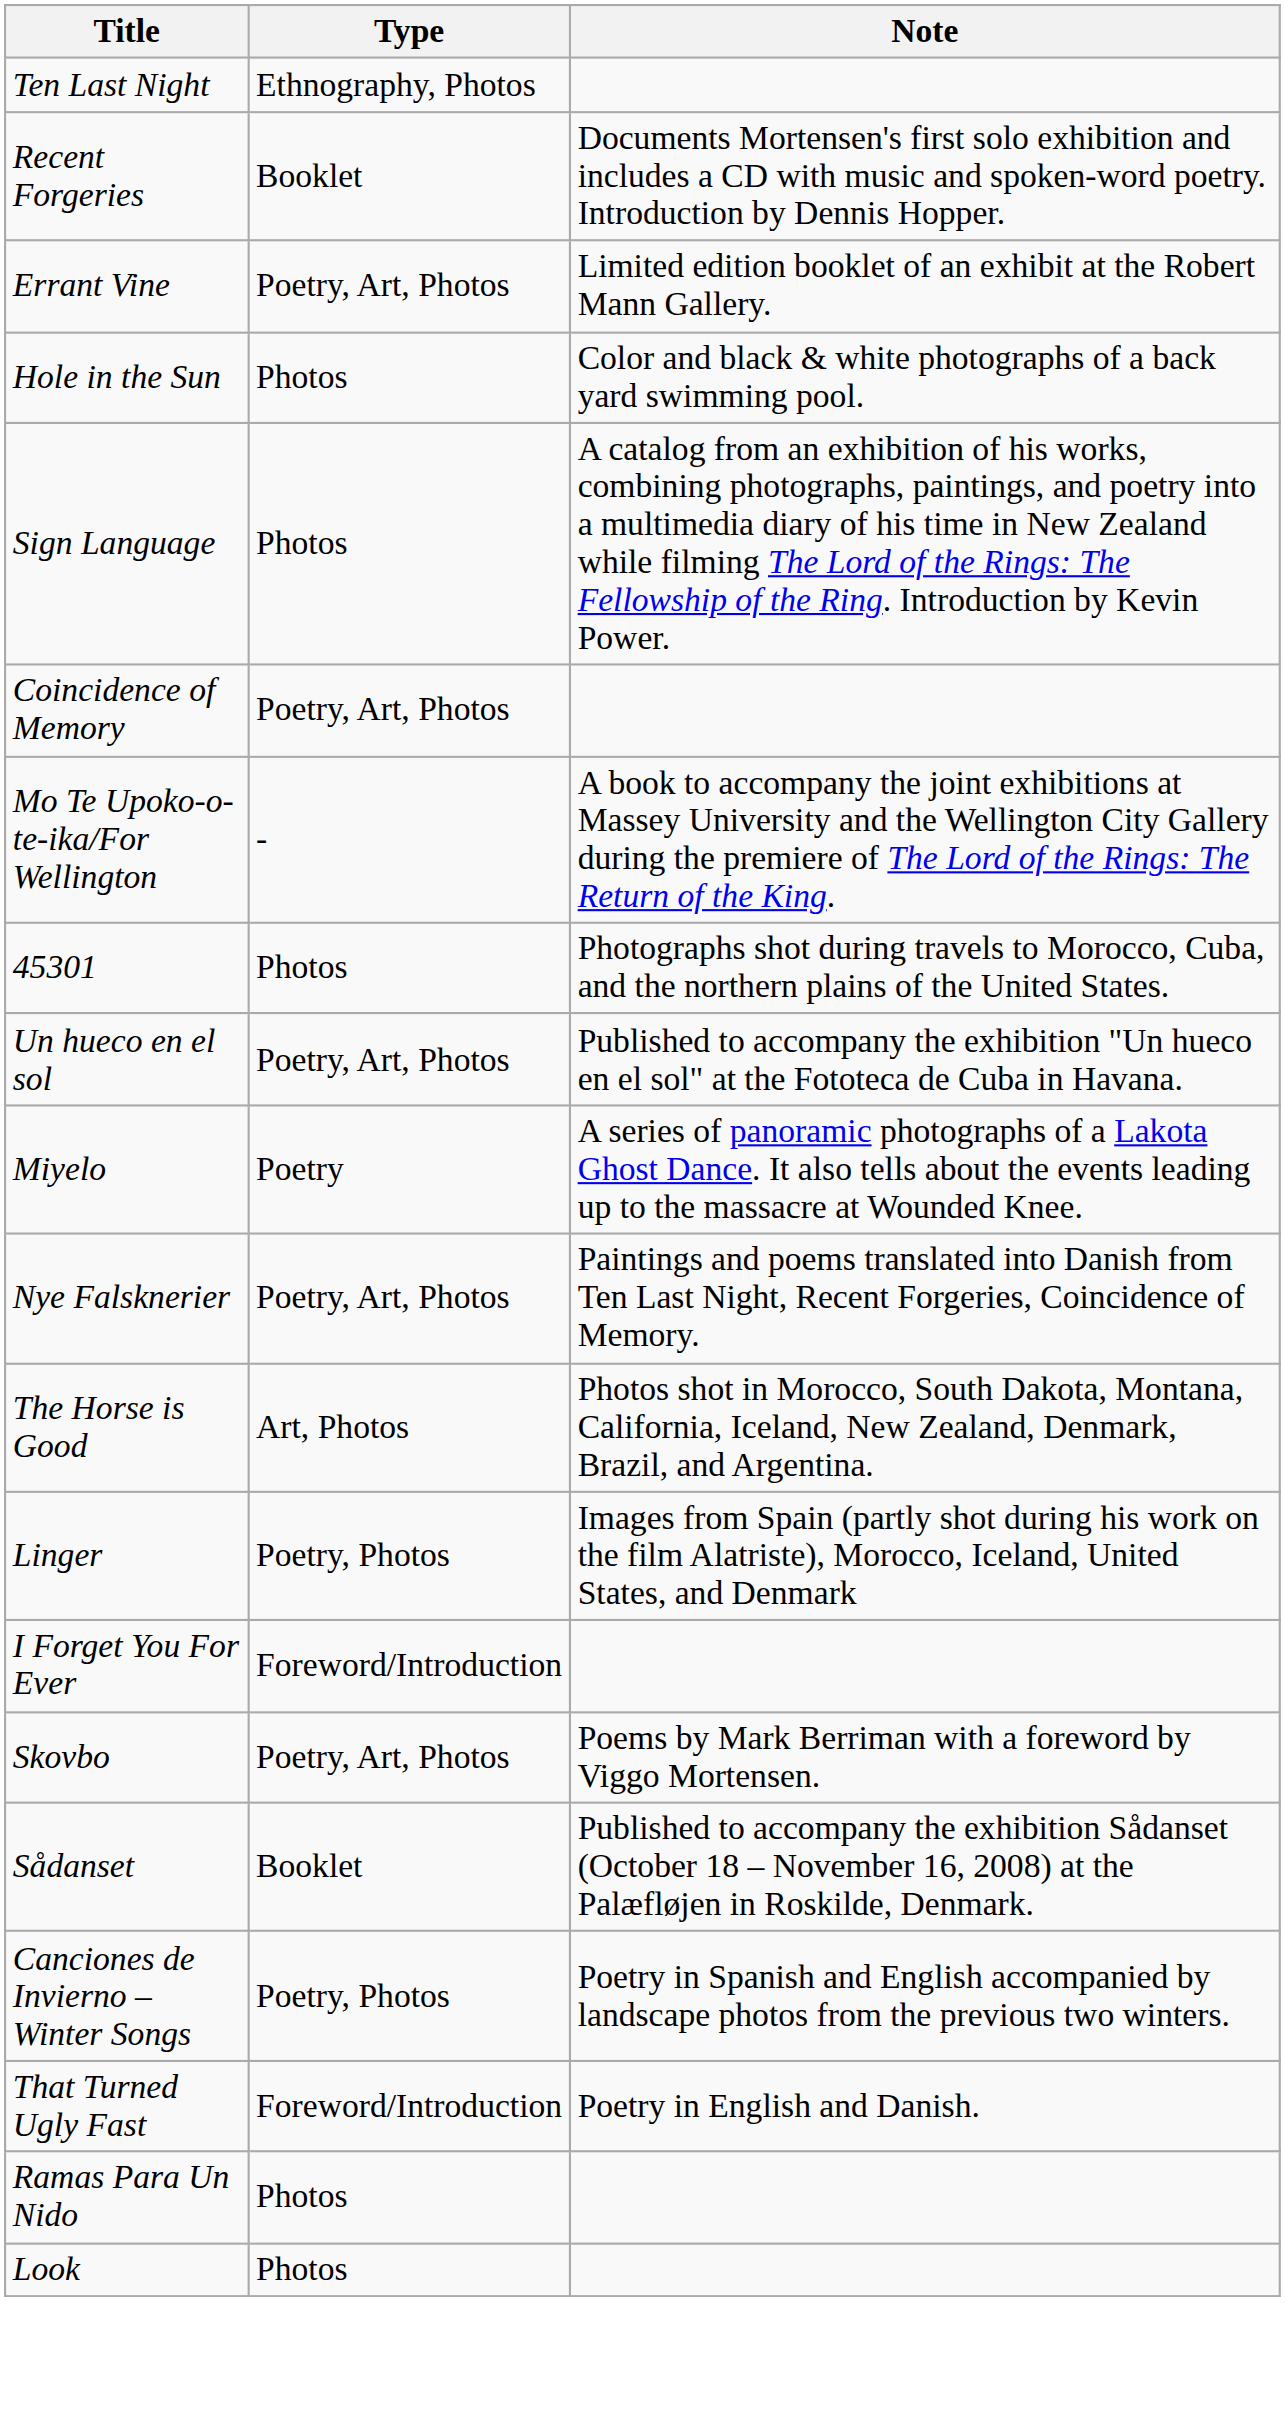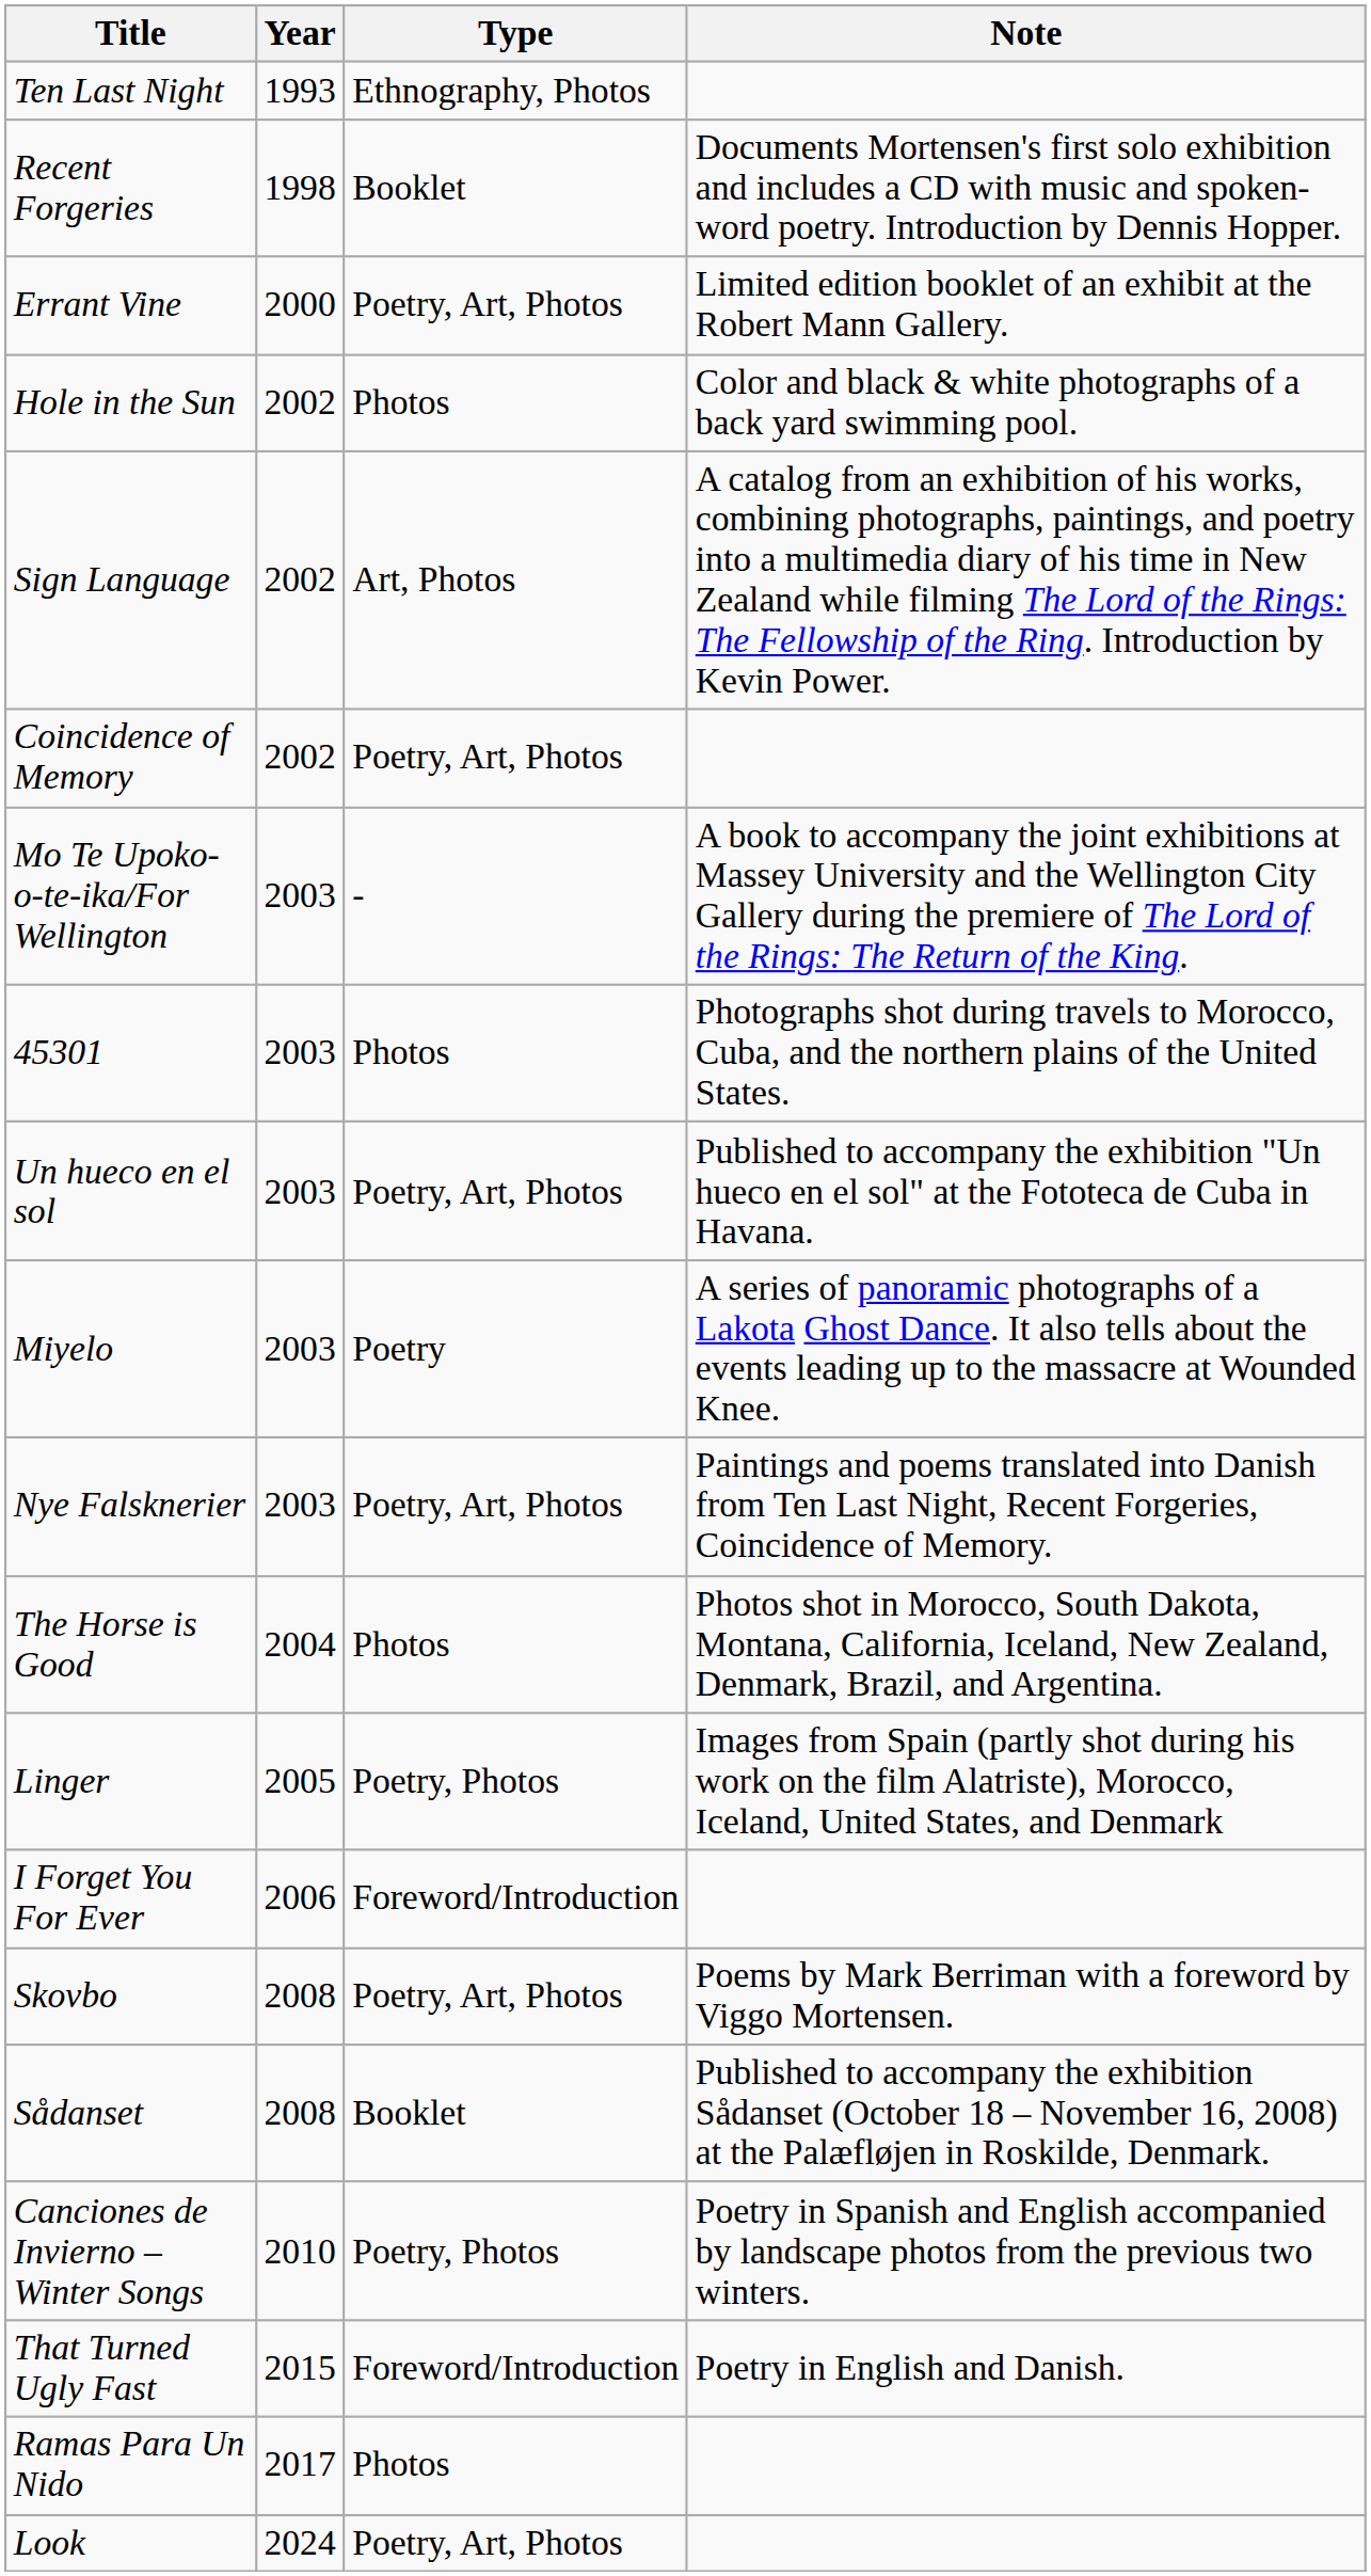+ column: Year | 1993 | 1998 | 2000 | 2002 | 2002 | 2002 | 2003 | 2003 | 2003 | 2003 | 2003 | 2004 | 2005 | 2006 | 2008 | 2008 | 2010 | 2015 | 2017 | 2024
Sign Language | Type: Photos -> Art, Photos
The Horse is Good | Type: Art, Photos -> Photos
Look | Type: Photos -> Poetry, Art, Photos
